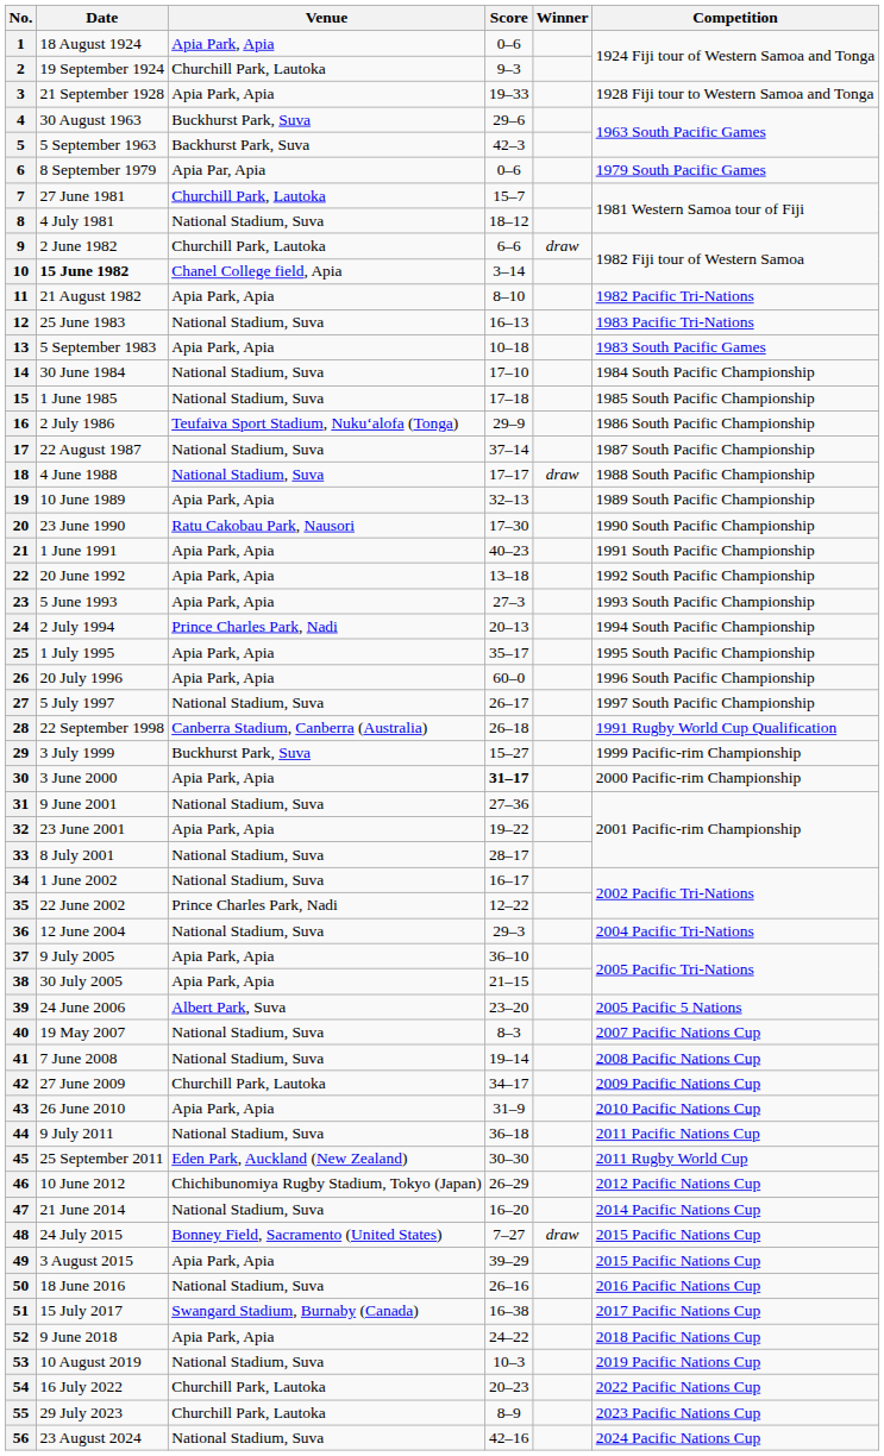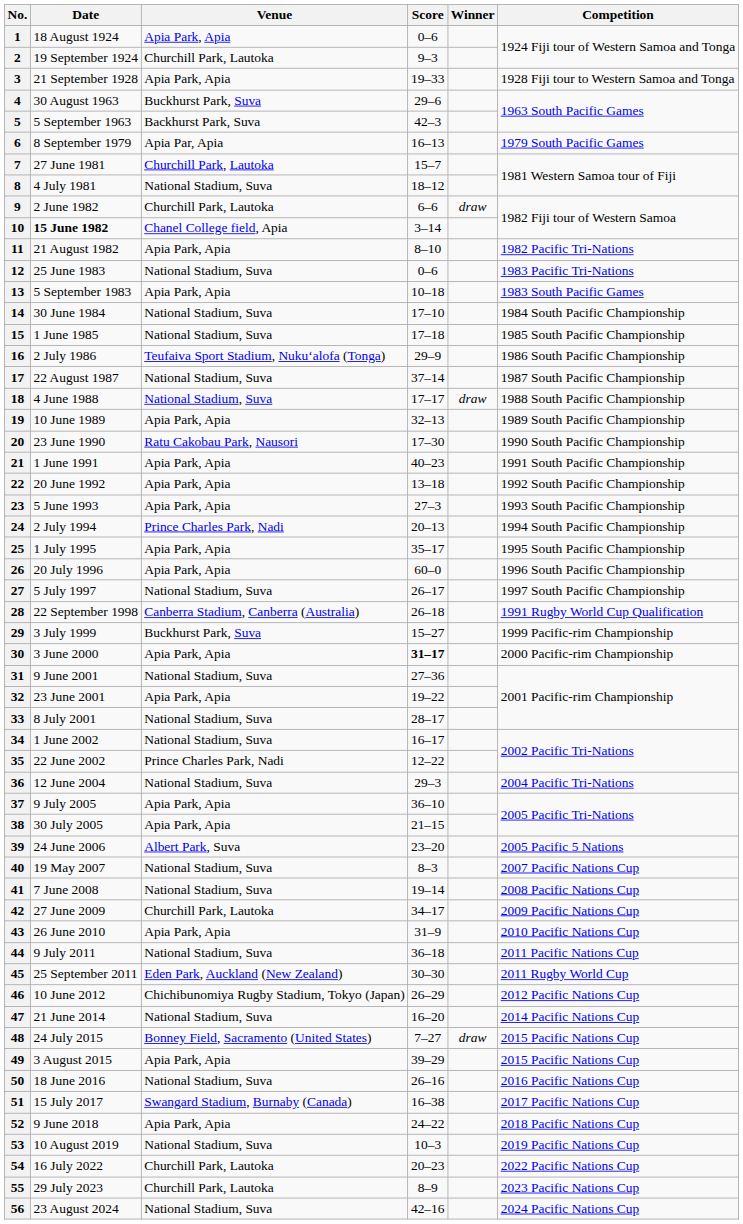6 | Score: 0–6 -> 16–13
12 | Score: 16–13 -> 0–6
